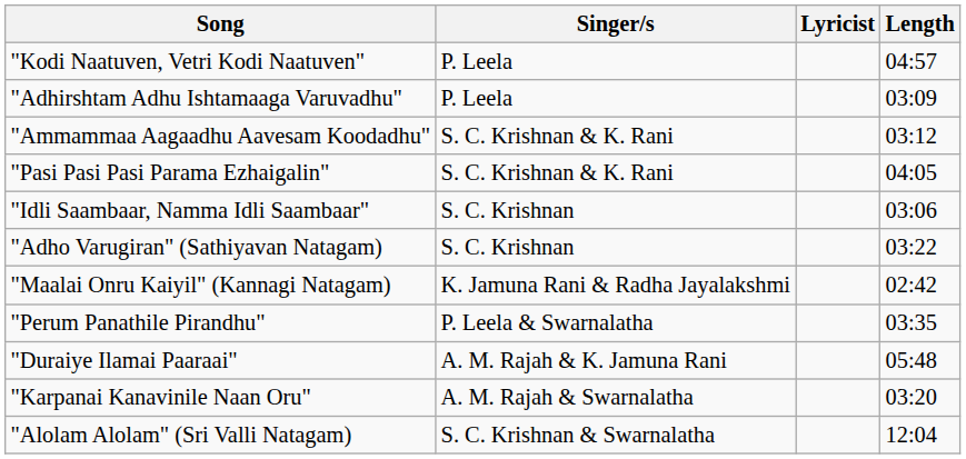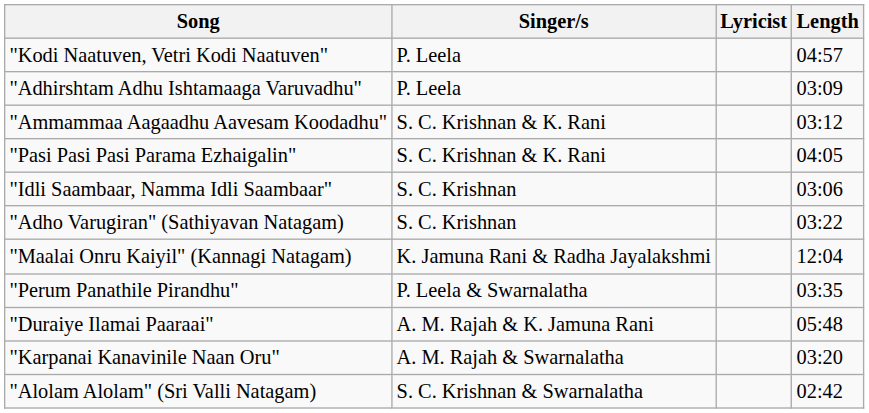"Maalai Onru Kaiyil" (Kannagi Natagam) | Length: 02:42 -> 12:04
"Alolam Alolam" (Sri Valli Natagam) | Length: 12:04 -> 02:42
